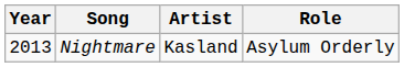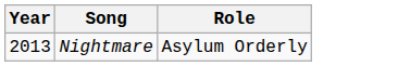- column: Artist | Kasland
